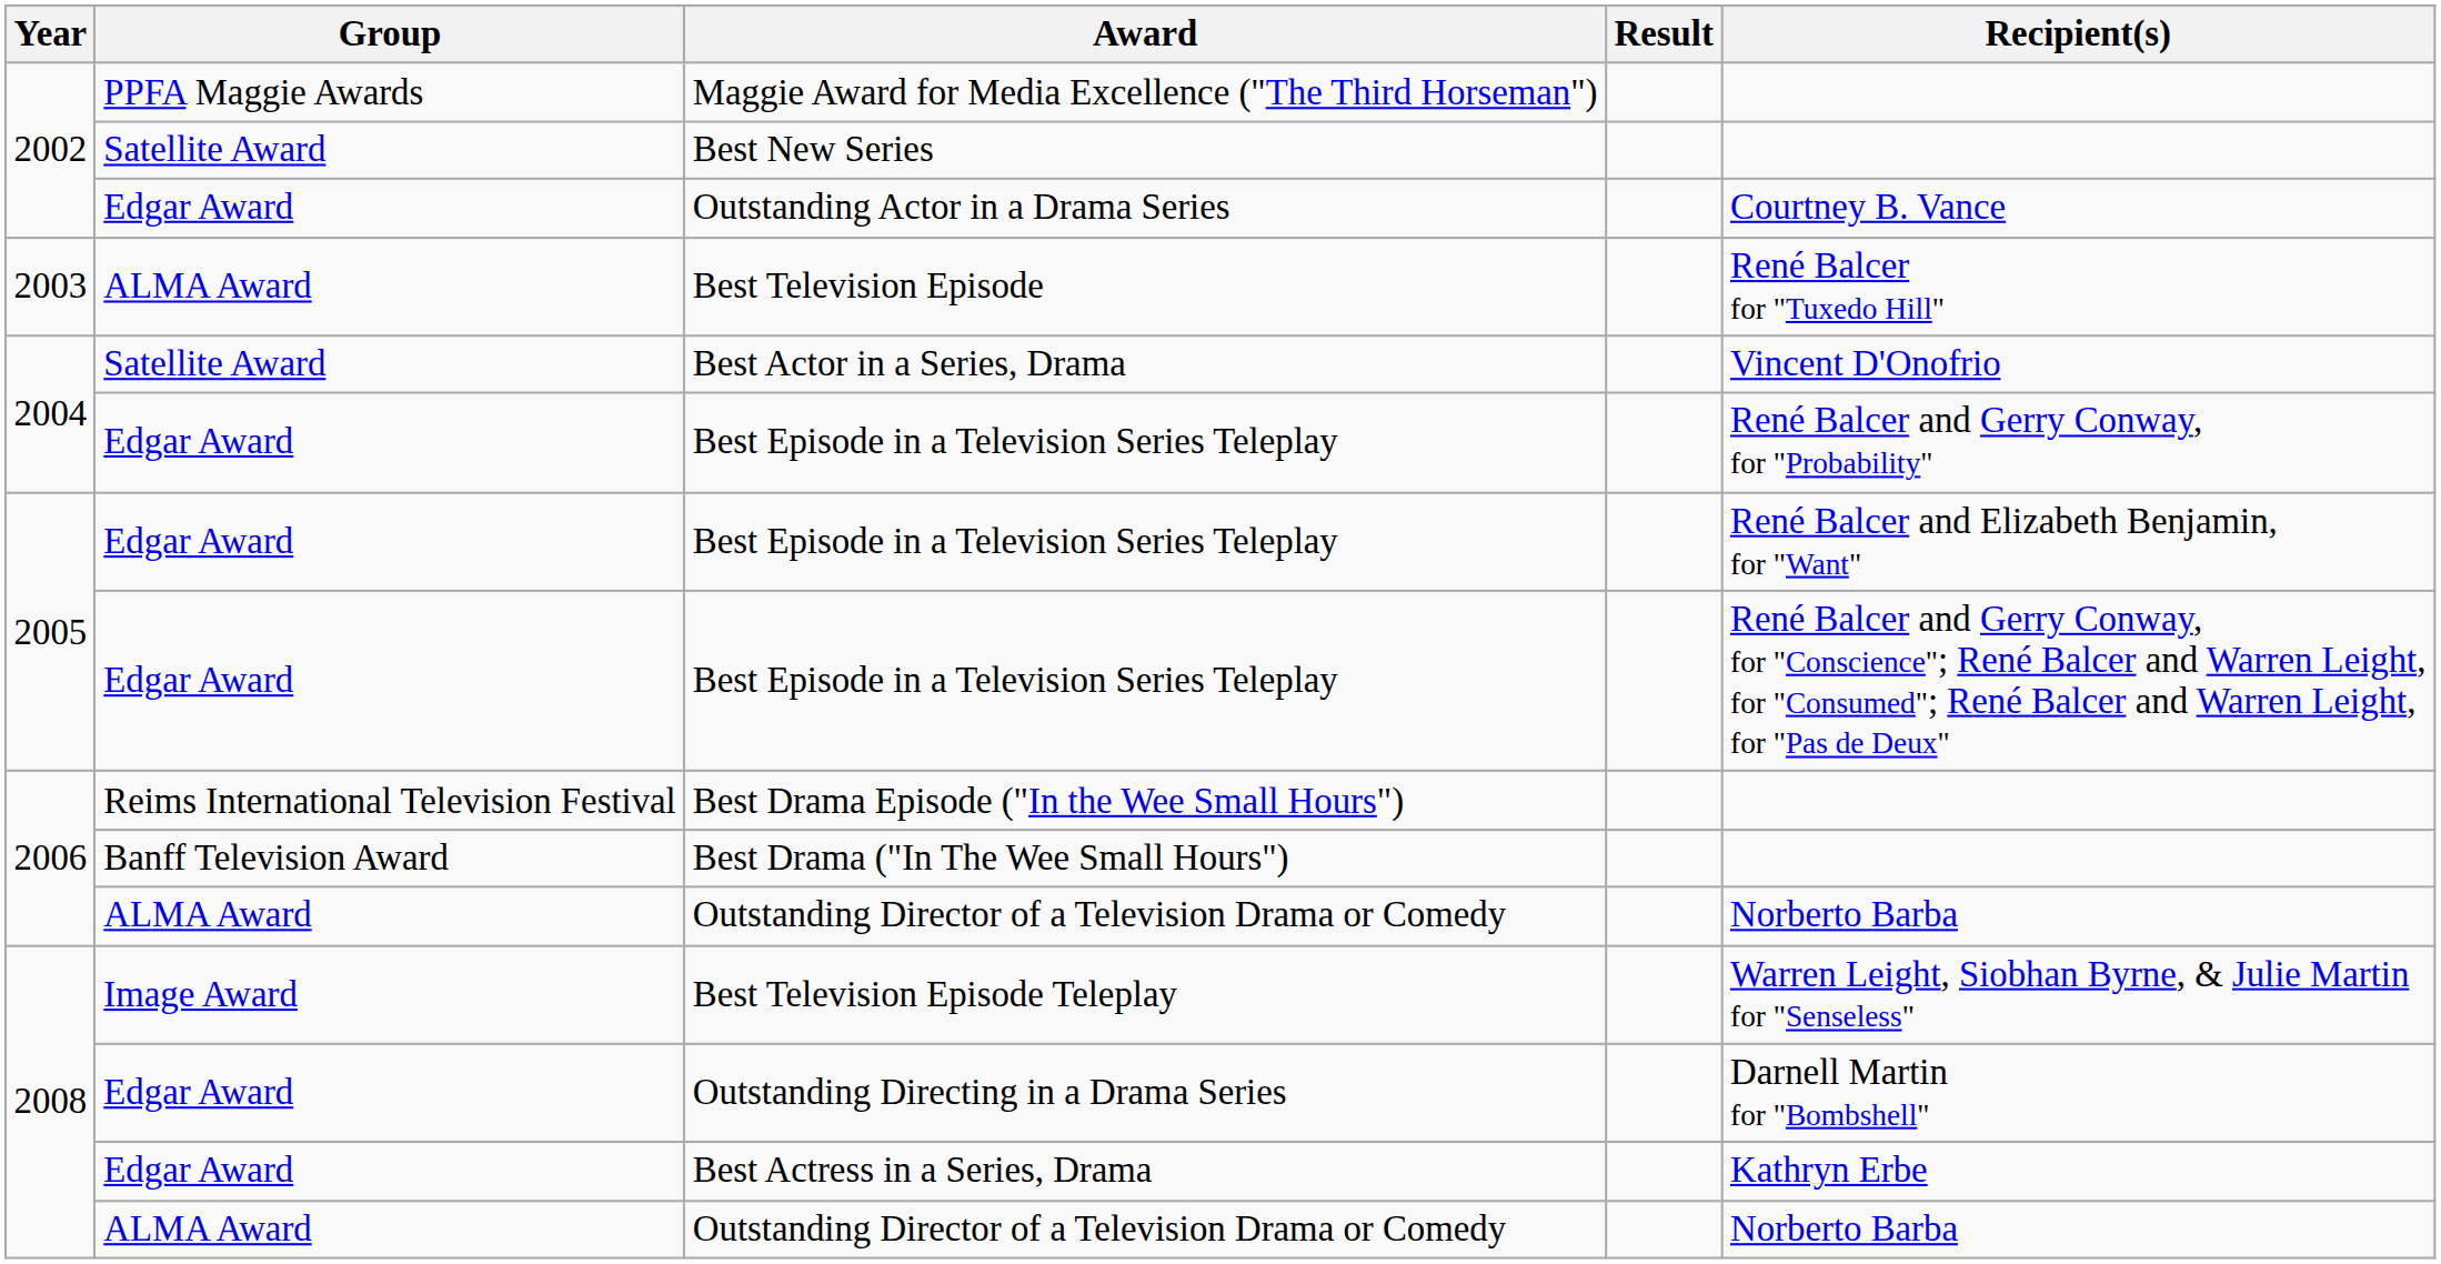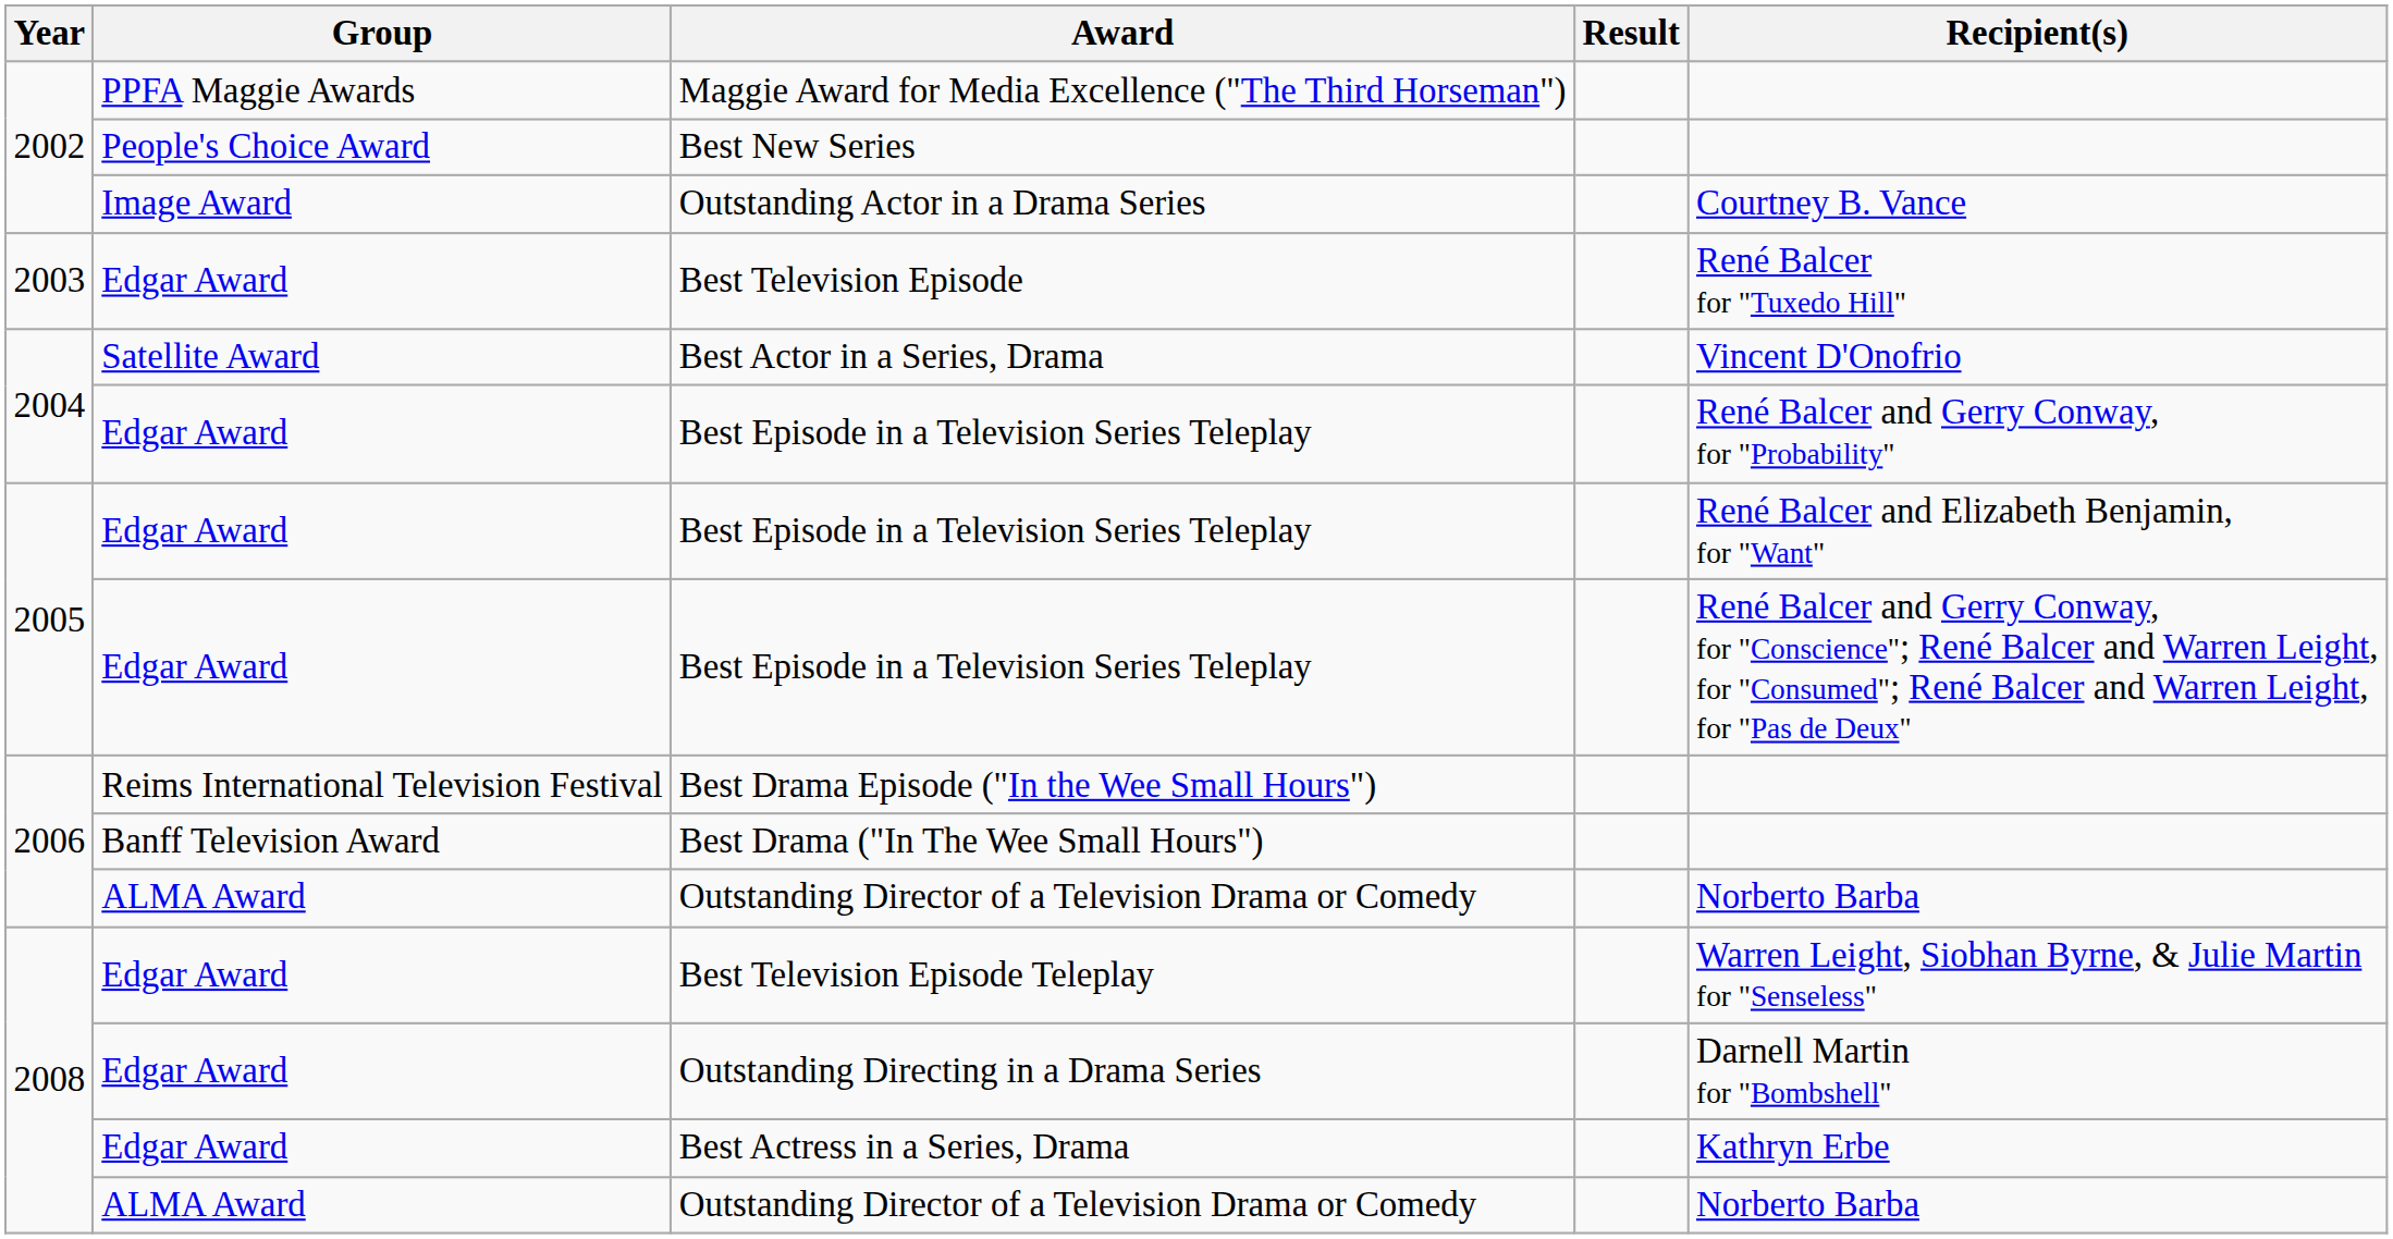Best New Series | Group: Satellite Award -> People's Choice Award
Outstanding Actor in a Drama Series | Group: Edgar Award -> Image Award
Best Television Episode | Group: ALMA Award -> Edgar Award
Best Television Episode Teleplay | Group: Image Award -> Edgar Award
